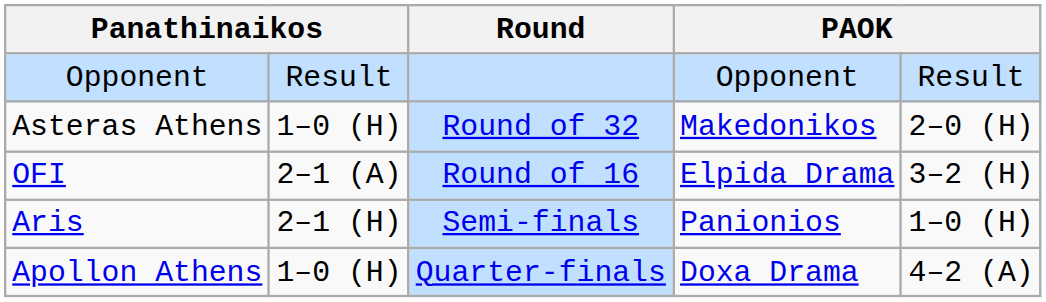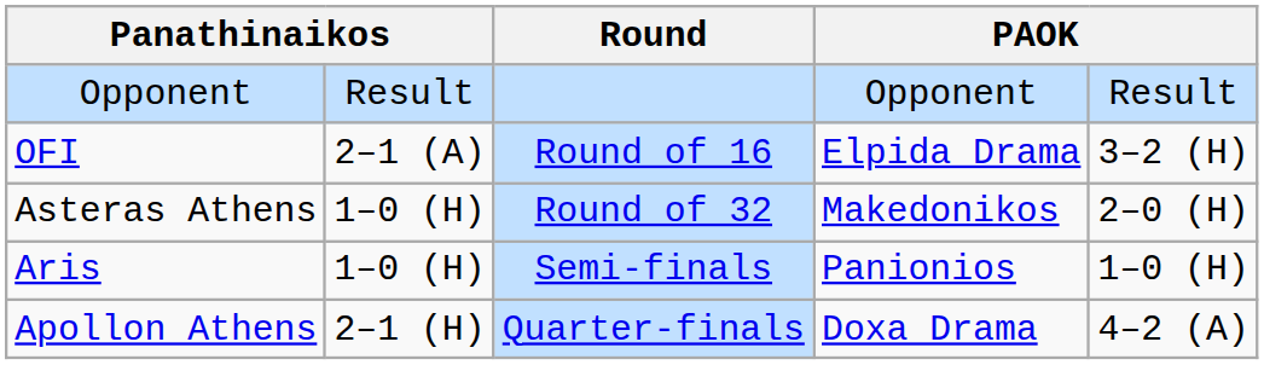rows swapped: Asteras Athens <-> OFI
Aris | column 2: 2–1 (H) -> 1–0 (H)
Apollon Athens | column 2: 1–0 (H) -> 2–1 (H)
